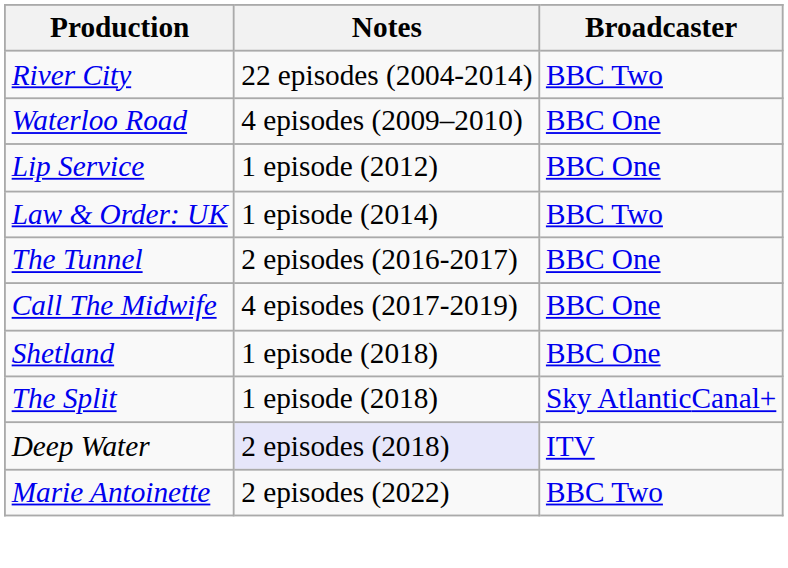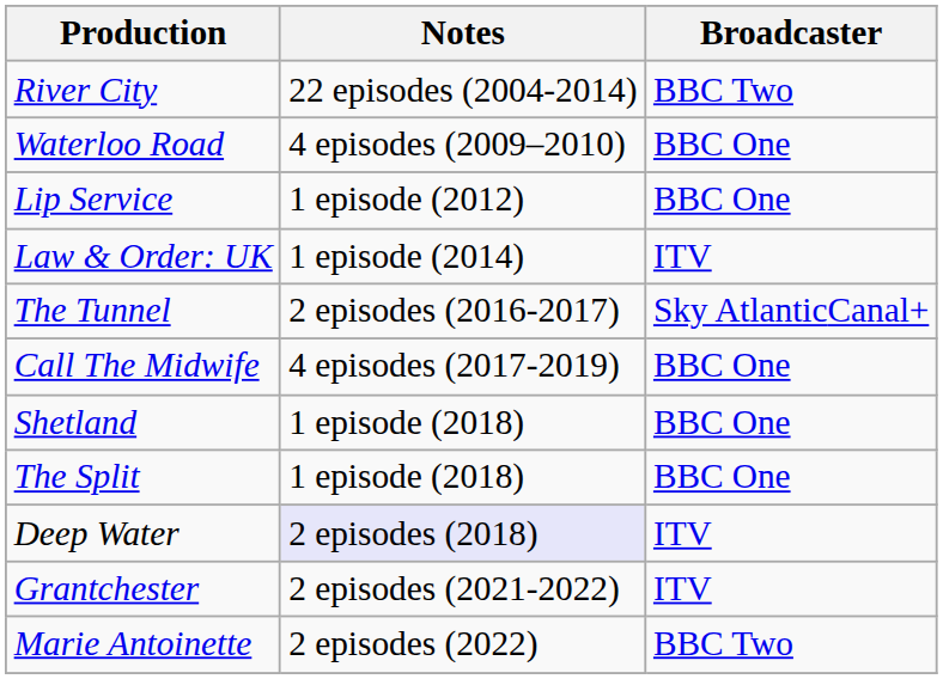Law & Order: UK | Broadcaster: BBC Two -> ITV
The Tunnel | Broadcaster: BBC One -> Sky AtlanticCanal+
The Split | Broadcaster: Sky AtlanticCanal+ -> BBC One
+ row: Grantchester | 2 episodes (2021-2022) | ITV
